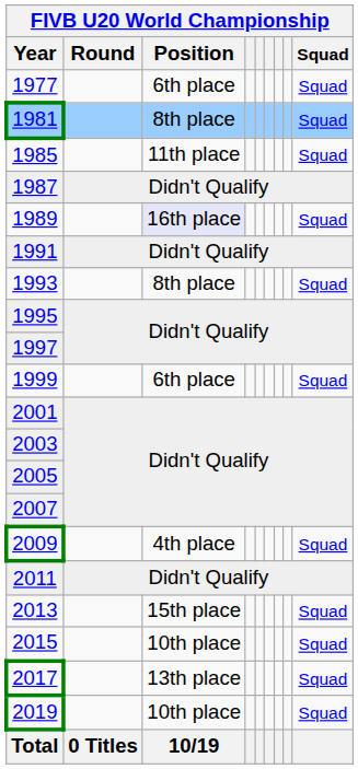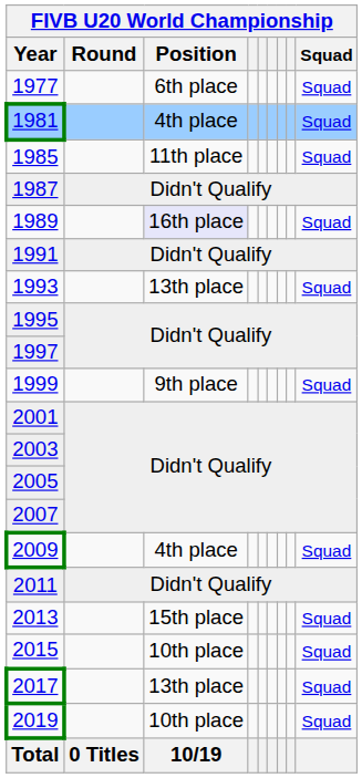1981 | FIVB U20 World Championship / Position: 8th place -> 4th place
1993 | FIVB U20 World Championship / Position: 8th place -> 13th place
1999 | FIVB U20 World Championship / Position: 6th place -> 9th place
